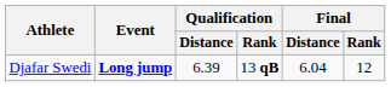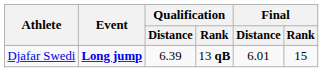Djafar Swedi | Final / Distance: 6.04 -> 6.01
Djafar Swedi | Final / Rank: 12 -> 15
